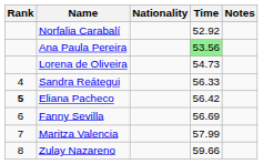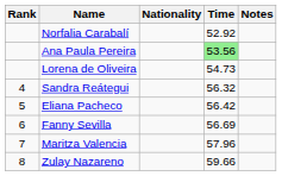Sandra Reátegui | Time: 56.33 -> 56.32
Eliana Pacheco | Rank: bold -> normal
Maritza Valencia | Time: 57.99 -> 57.96
